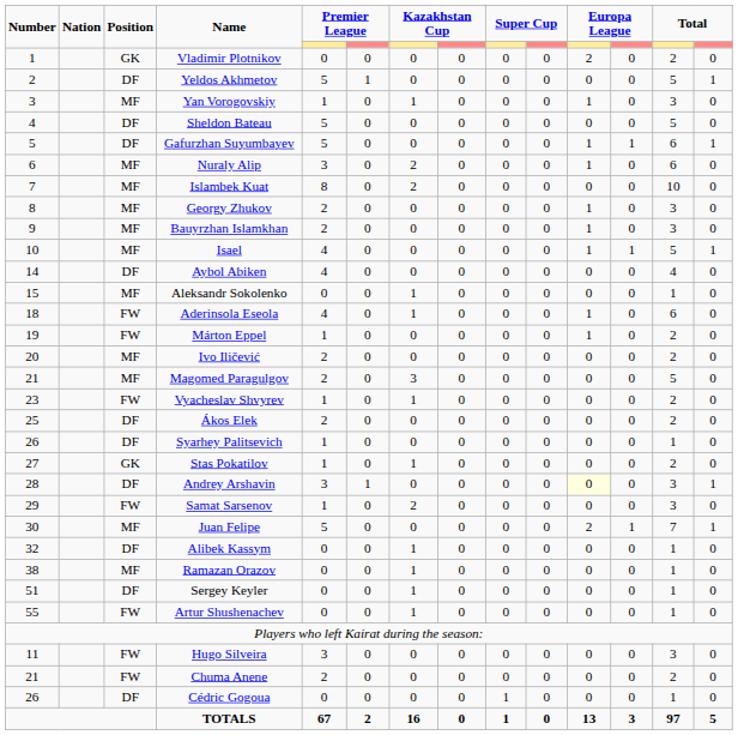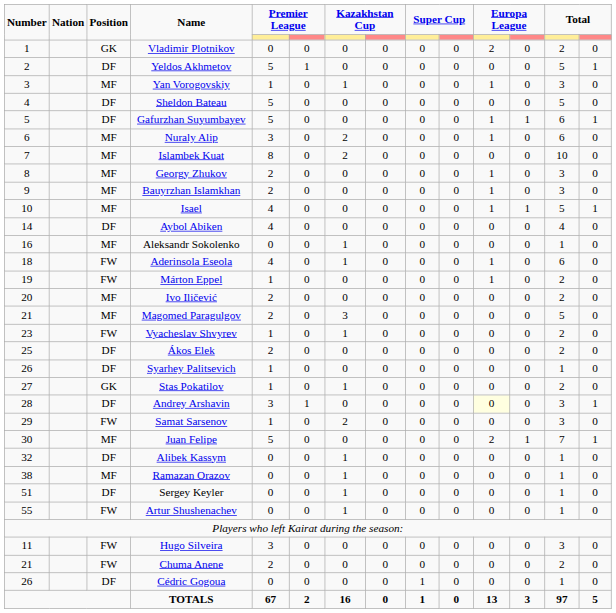Aleksandr Sokolenko | Number: 15 -> 16
